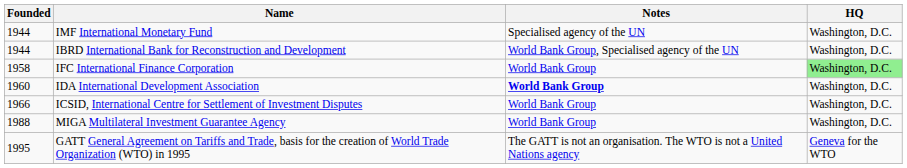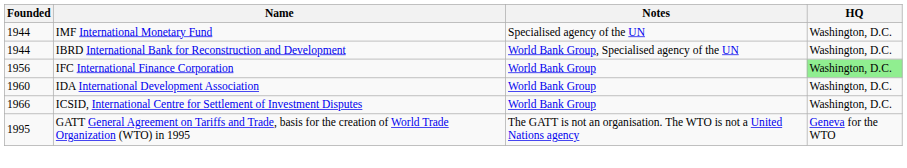IFC International Finance Corporation | Founded: 1958 -> 1956
IDA International Development Association | Notes: bold -> normal
- row: 1988 | MIGA Multilateral Investment Guarantee Agency | World Bank Group | Washington, D.C.
